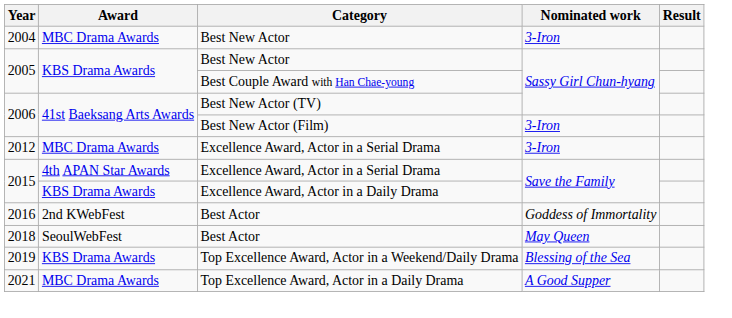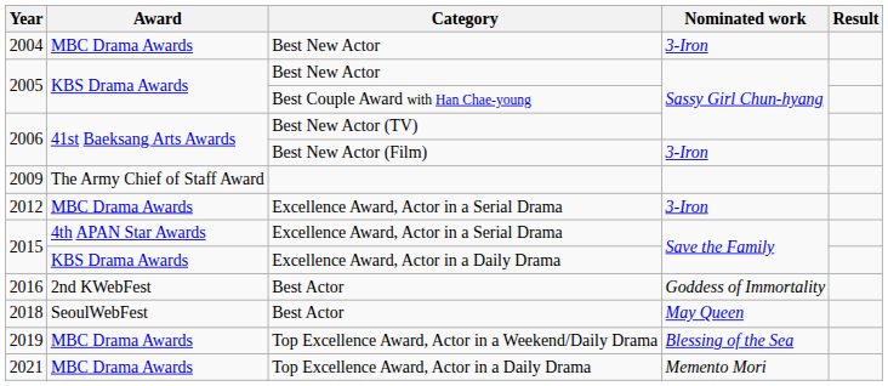+ row: 2009 | The Army Chief of Staff Award
2019 | Award: KBS Drama Awards -> MBC Drama Awards
2021 | Nominated work: A Good Supper -> Memento Mori
